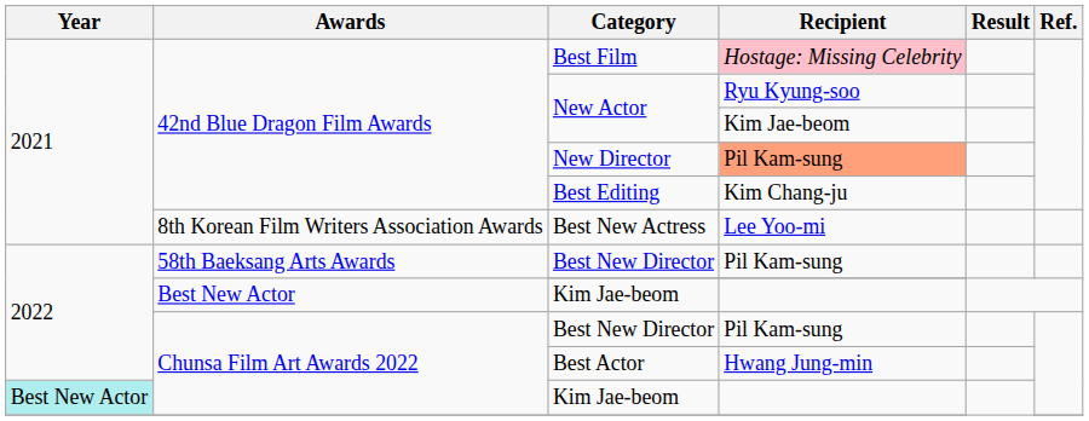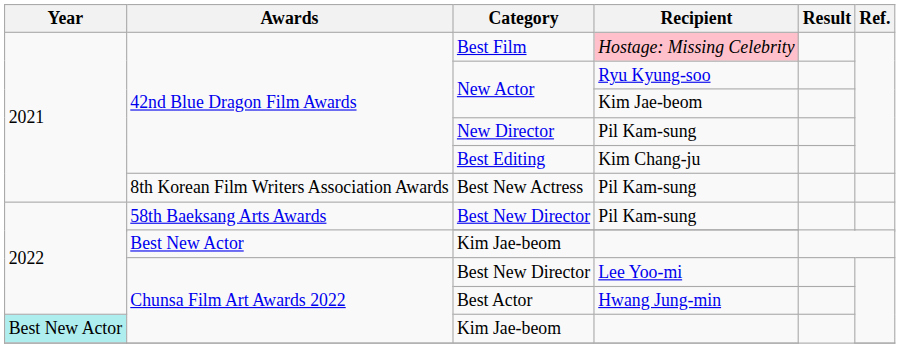New Director | Recipient: lightsalmon background -> no background
Best New Actress | Recipient: Lee Yoo-mi -> Pil Kam-sung
Chunsa Film Art Awards 2022 / Best New Director | Recipient: Pil Kam-sung -> Lee Yoo-mi
